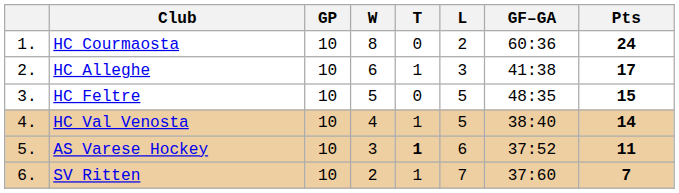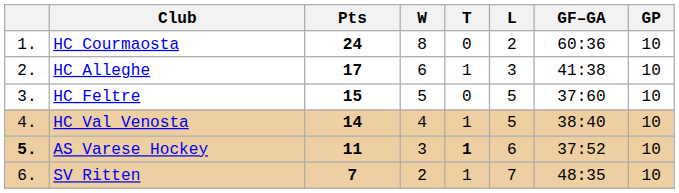columns swapped: GP <-> Pts
HC Feltre | GF–GA: 48:35 -> 37:60
AS Varese Hockey | column 1: normal -> bold
SV Ritten | GF–GA: 37:60 -> 48:35
